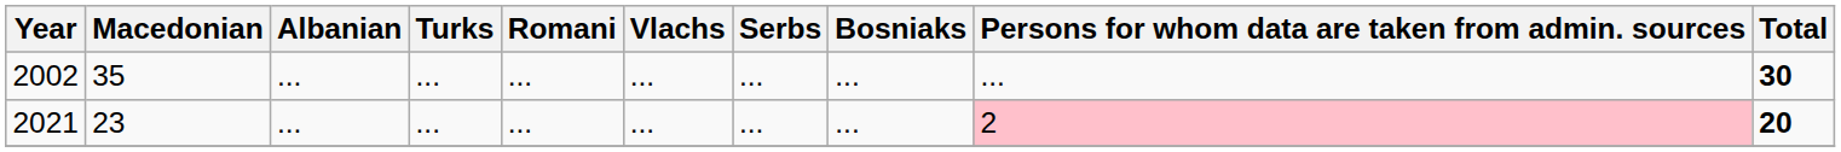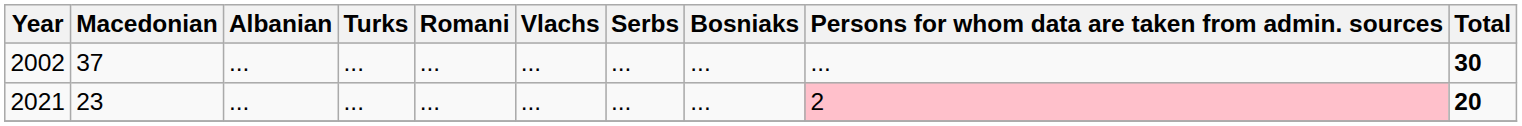2002 | Macedonian: 35 -> 37
